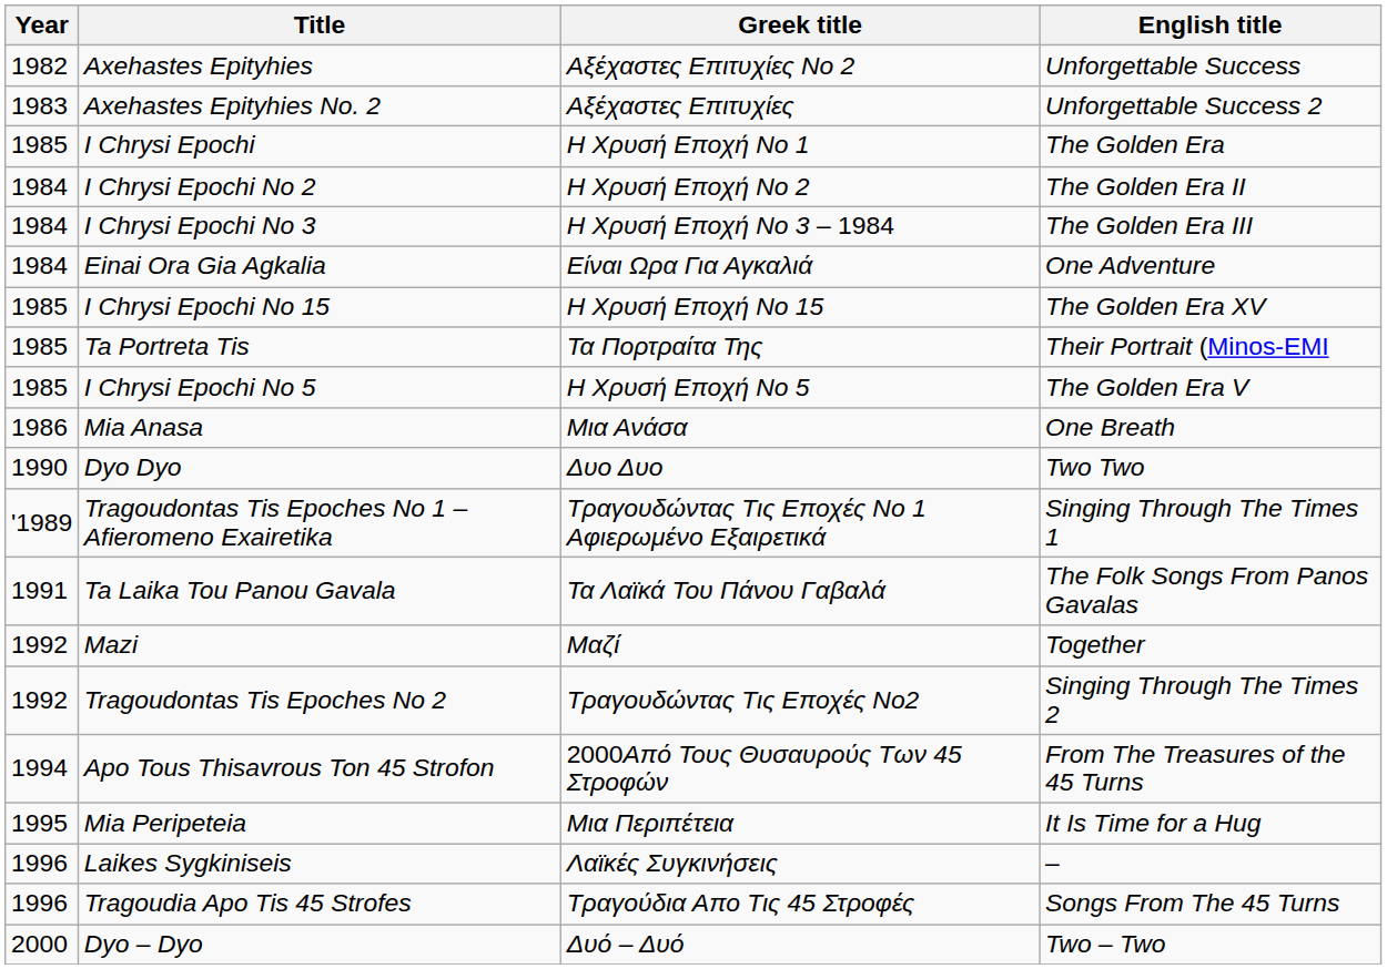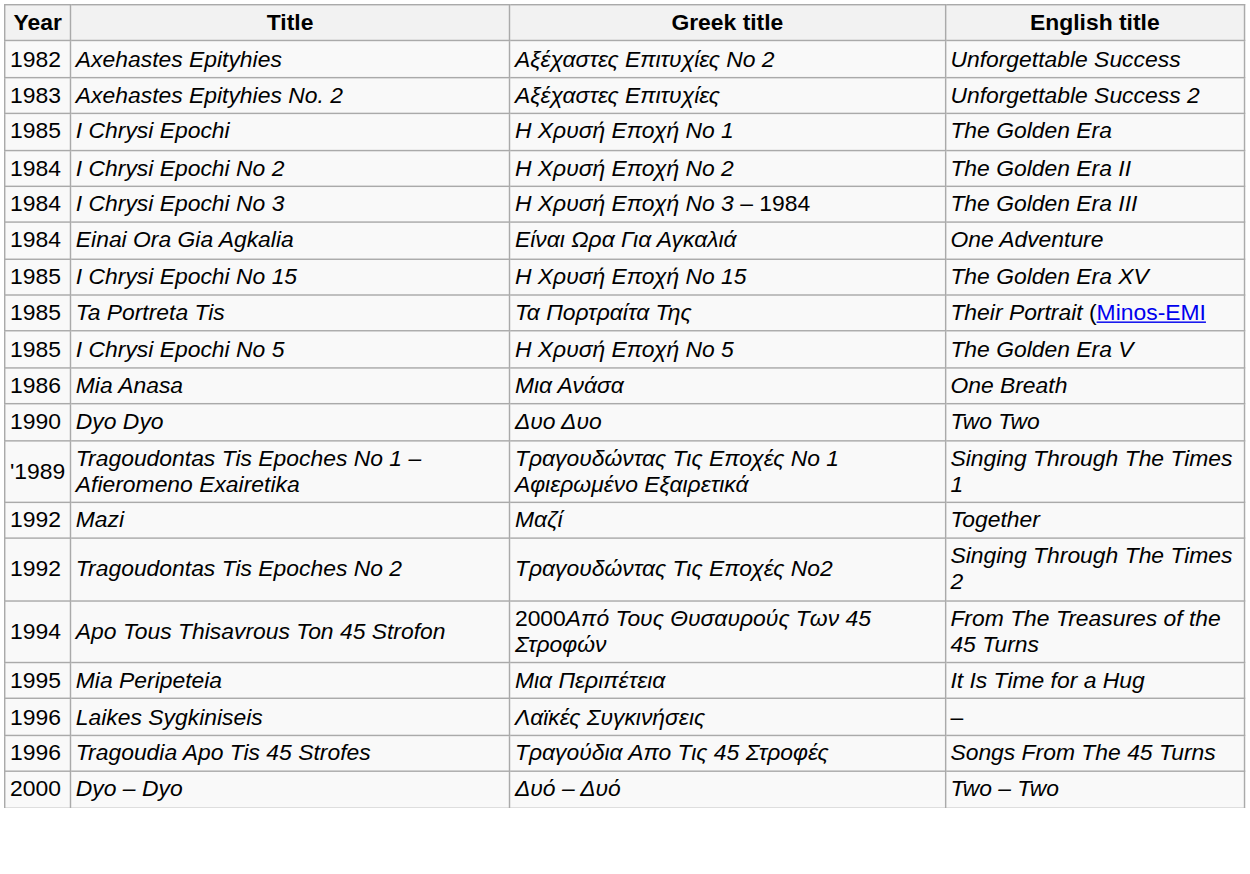- row: 1991 | Ta Laika Tou Panou Gavala | Τα Λαϊκά Του Πάνου Γαβαλά | The Folk Songs From Panos Gavalas
